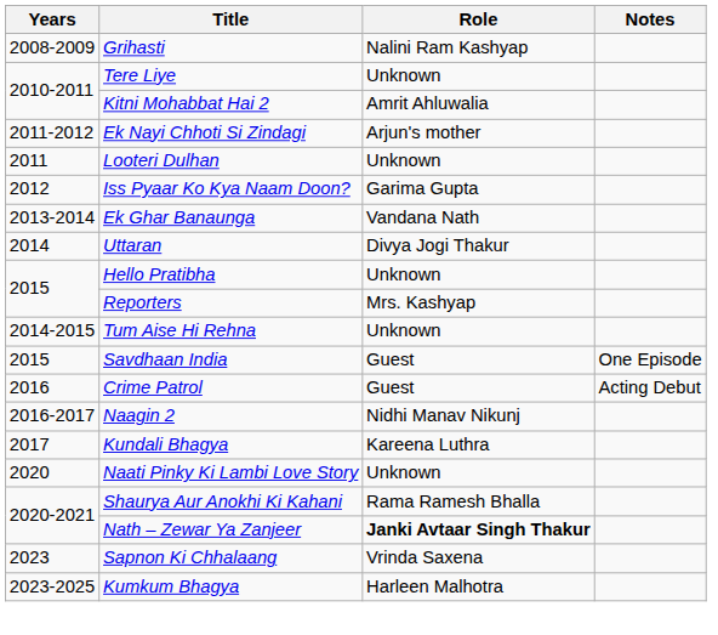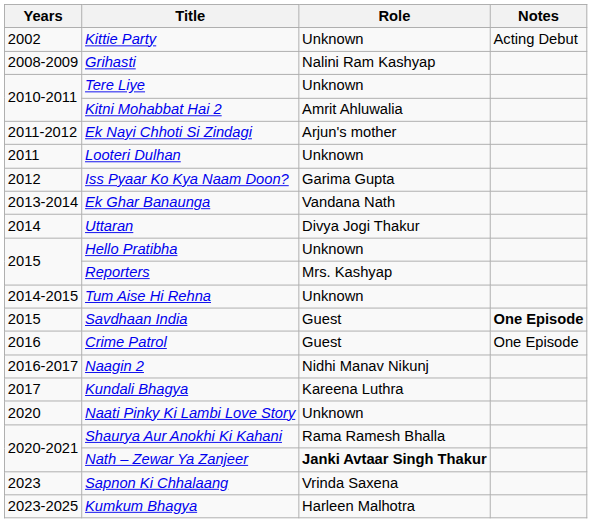+ row: 2002 | Kittie Party | Unknown | Acting Debut
Savdhaan India | Notes: normal -> bold
Crime Patrol | Notes: Acting Debut -> One Episode
